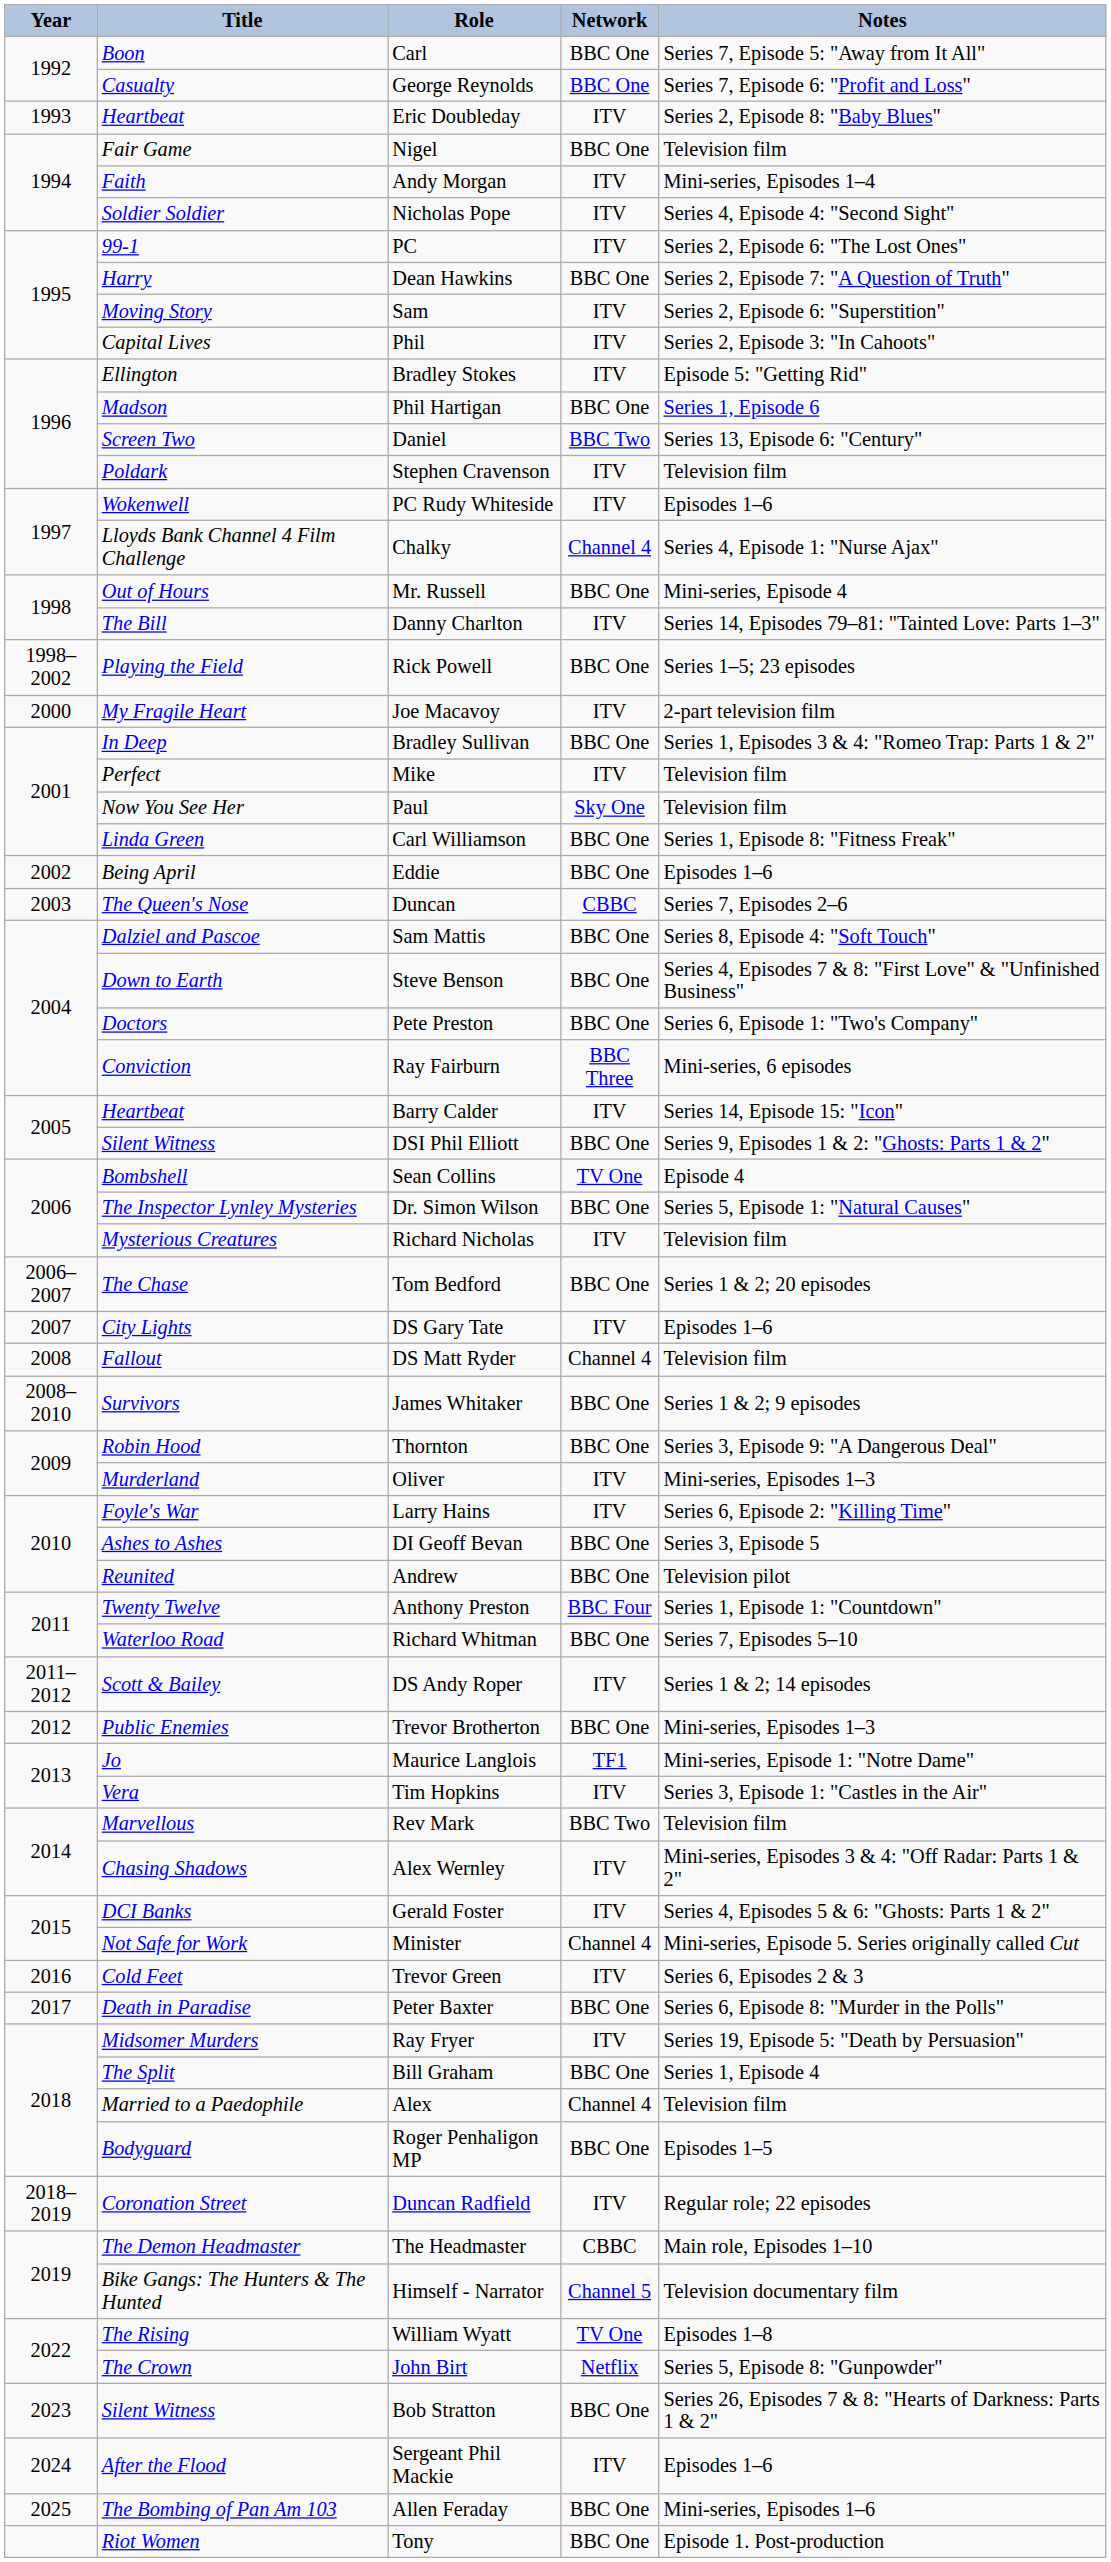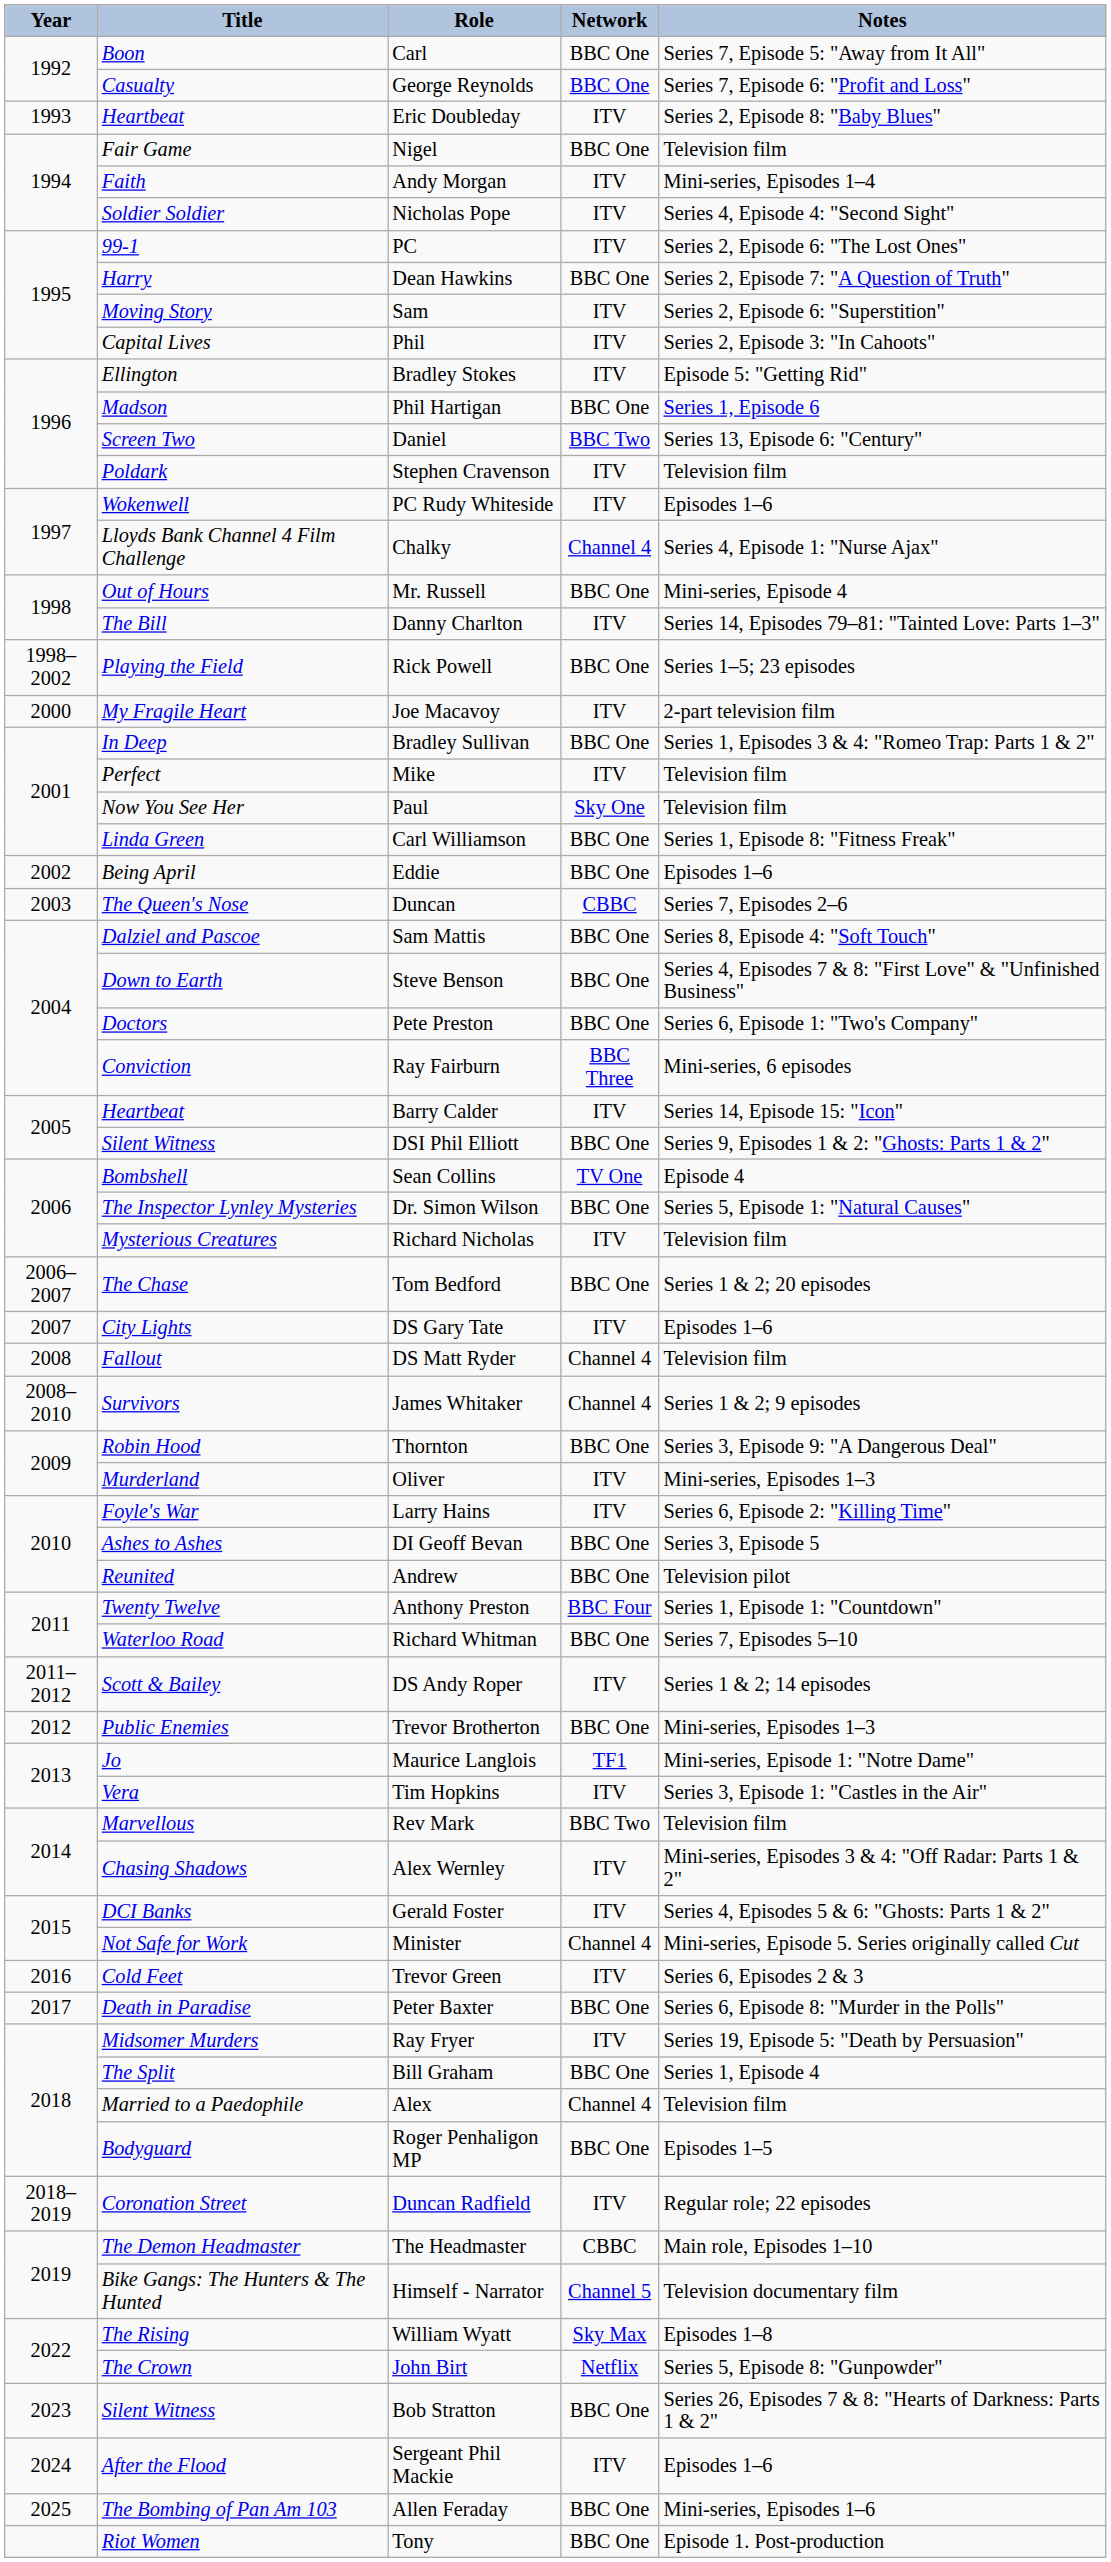James Whitaker | Network: BBC One -> Channel 4
William Wyatt | Network: TV One -> Sky Max
